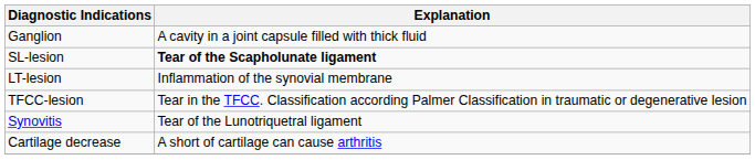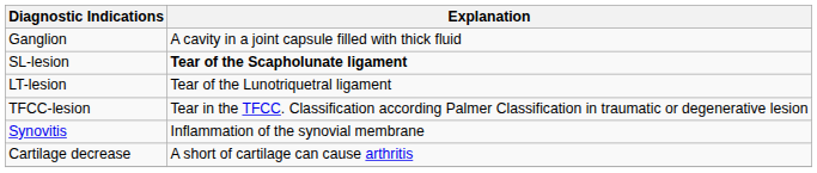LT-lesion | Explanation: Inflammation of the synovial membrane -> Tear of the Lunotriquetral ligament
Synovitis | Explanation: Tear of the Lunotriquetral ligament -> Inflammation of the synovial membrane
